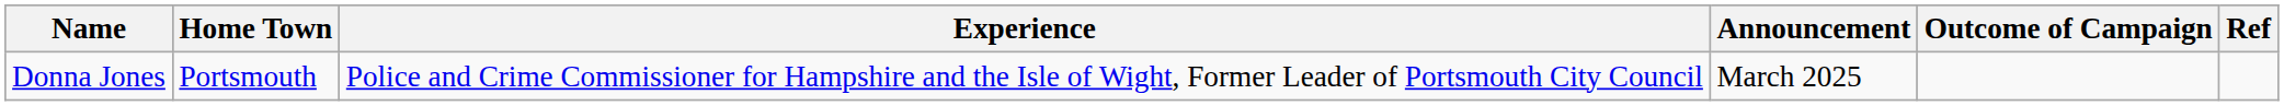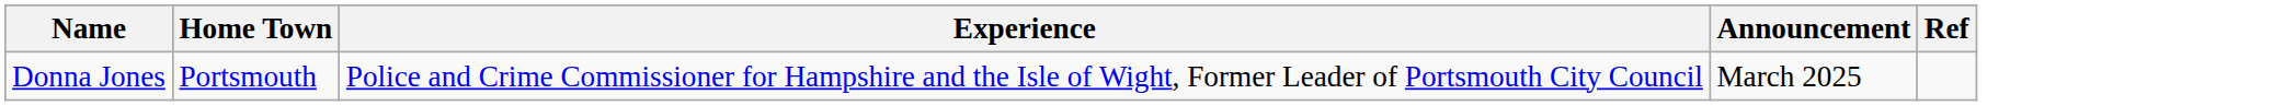- column: Outcome of Campaign
